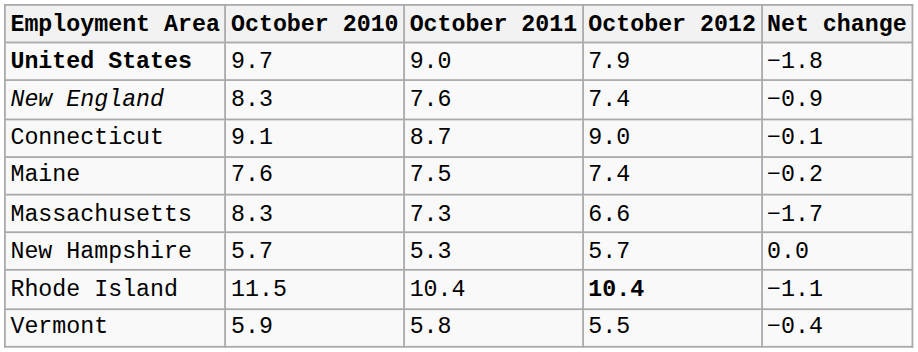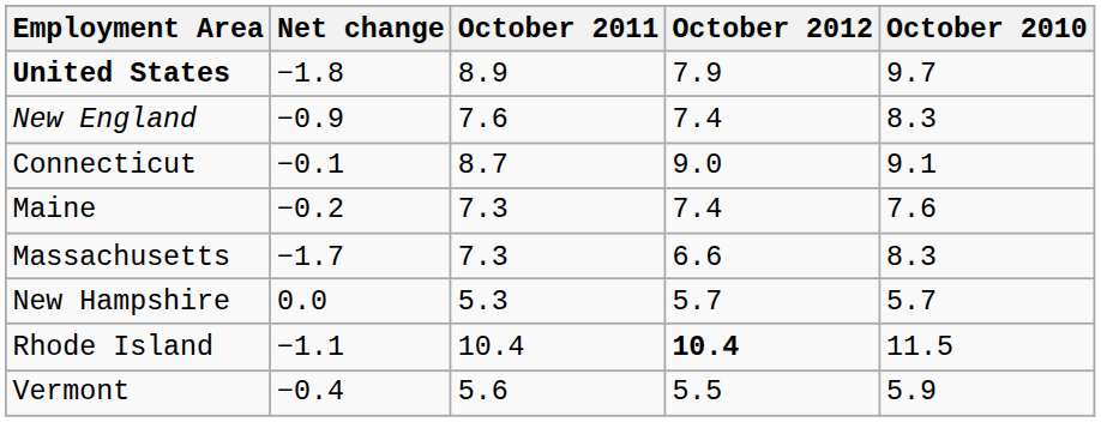columns swapped: October 2010 <-> Net change
United States | October 2011: 9.0 -> 8.9
Maine | October 2011: 7.5 -> 7.3
Vermont | October 2011: 5.8 -> 5.6
